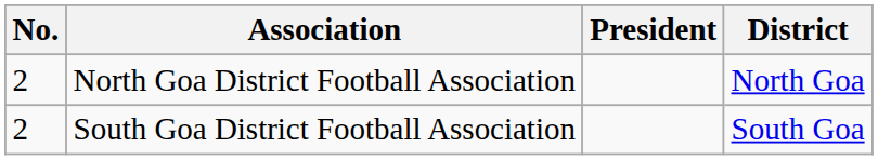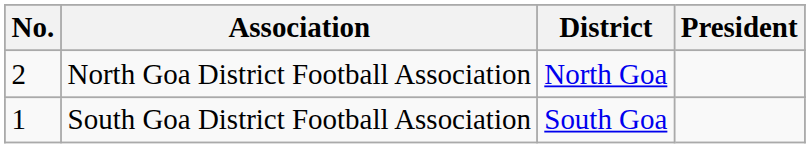columns swapped: District <-> President
South Goa District Football Association | No.: 2 -> 1
